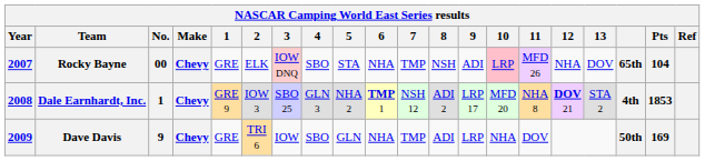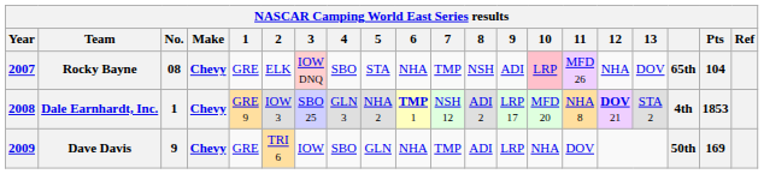Rocky Bayne | No.: 00 -> 08
